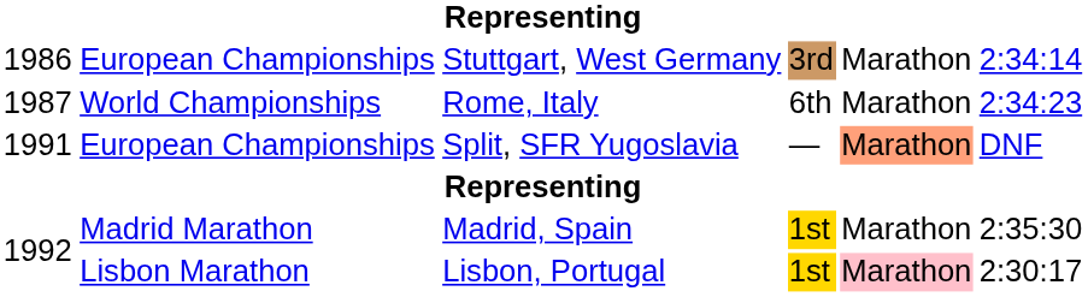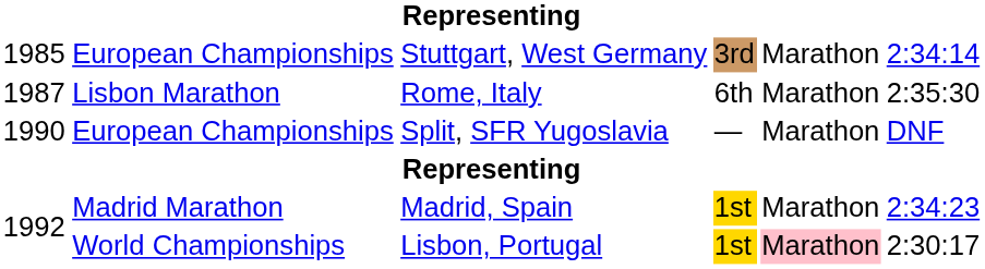Stuttgart, West Germany | column 1: 1986 -> 1985
Rome, Italy | column 2: World Championships -> Lisbon Marathon
Rome, Italy | column 6: 2:34:23 -> 2:35:30
Split, SFR Yugoslavia | column 1: 1991 -> 1990
Split, SFR Yugoslavia | column 5: lightsalmon background -> no background
Madrid, Spain | column 6: 2:35:30 -> 2:34:23
Lisbon, Portugal | column 2: Lisbon Marathon -> World Championships
